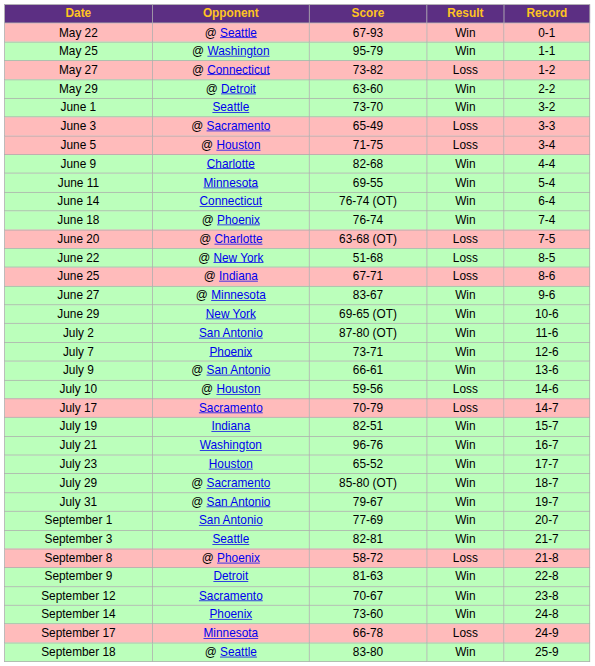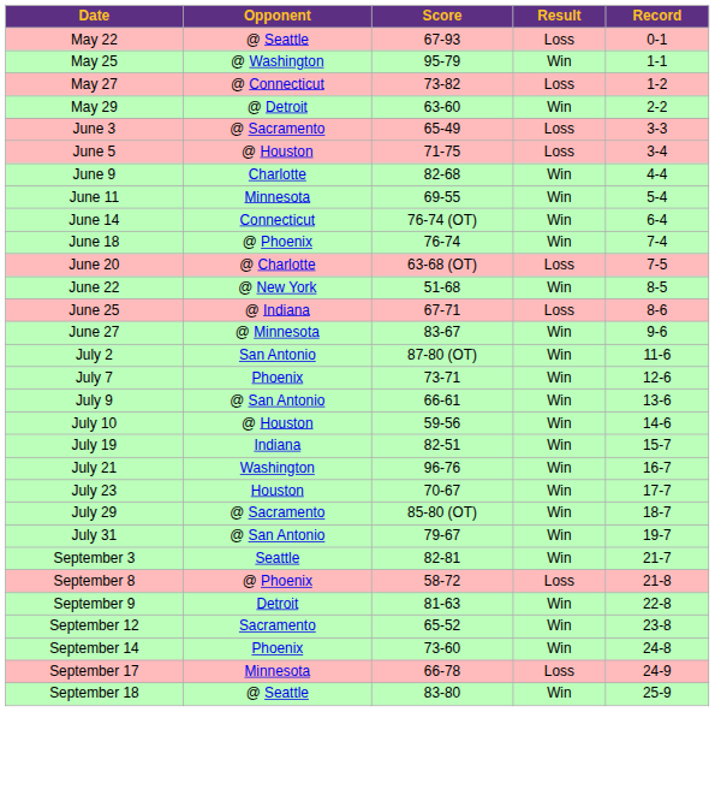May 22 | Result: Win -> Loss
- row: June 1 | Seattle | 73-70 | Win | 3-2
June 22 | Result: Loss -> Win
- row: June 29 | New York | 69-65 (OT) | Win | 10-6
July 10 | Result: Loss -> Win
- row: July 17 | Sacramento | 70-79 | Loss | 14-7
July 23 | Score: 65-52 -> 70-67
- row: September 1 | San Antonio | 77-69 | Win | 20-7
September 12 | Score: 70-67 -> 65-52
